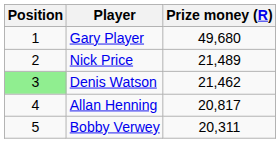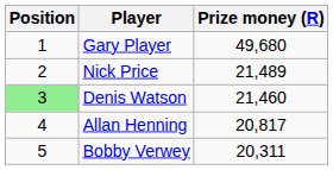Denis Watson | Prize money (R): 21,462 -> 21,460
